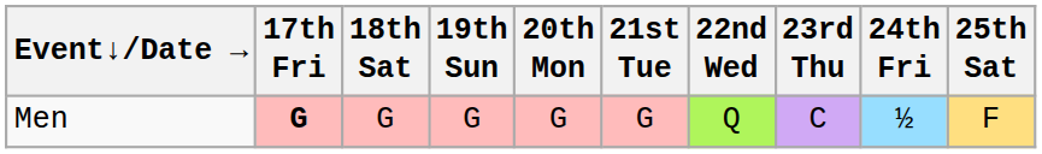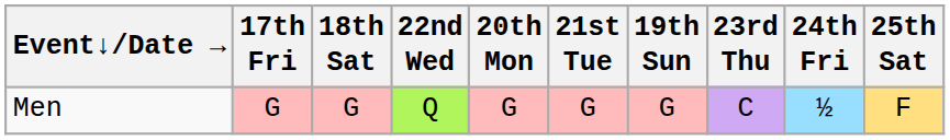columns swapped: 19th Sun <-> 22nd Wed
Men | 17th Fri: bold -> normal
